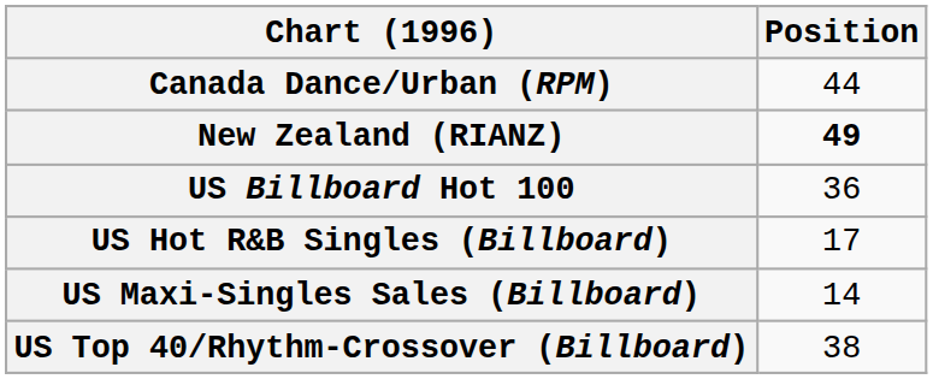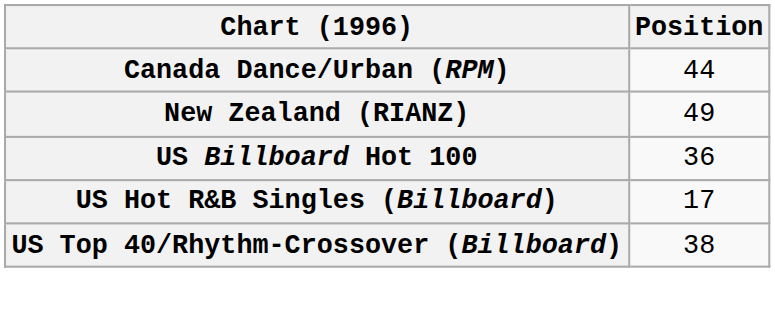New Zealand (RIANZ) | Position: bold -> normal
- row: US Maxi-Singles Sales (Billboard) | 14
